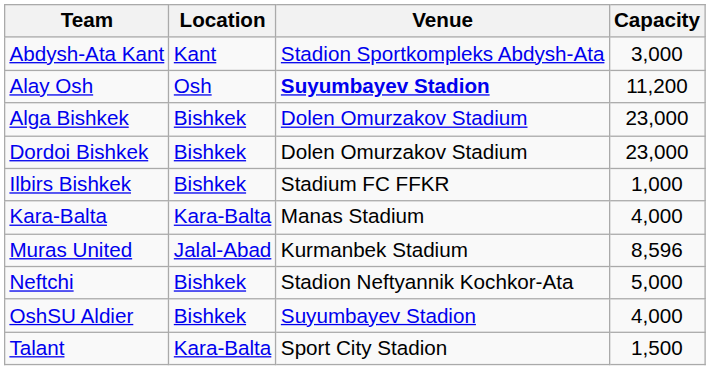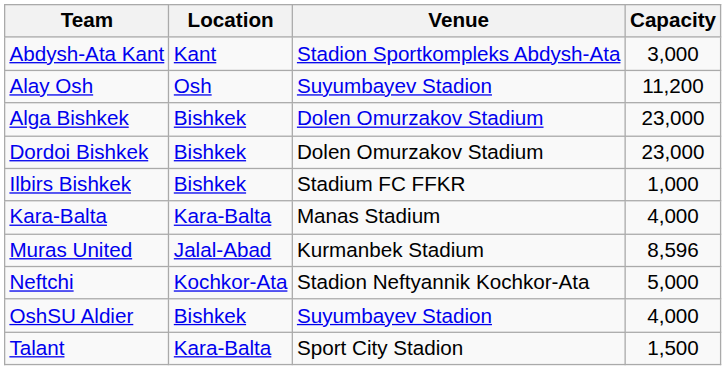Alay Osh | Venue: bold -> normal
Neftchi | Location: Bishkek -> Kochkor-Ata
